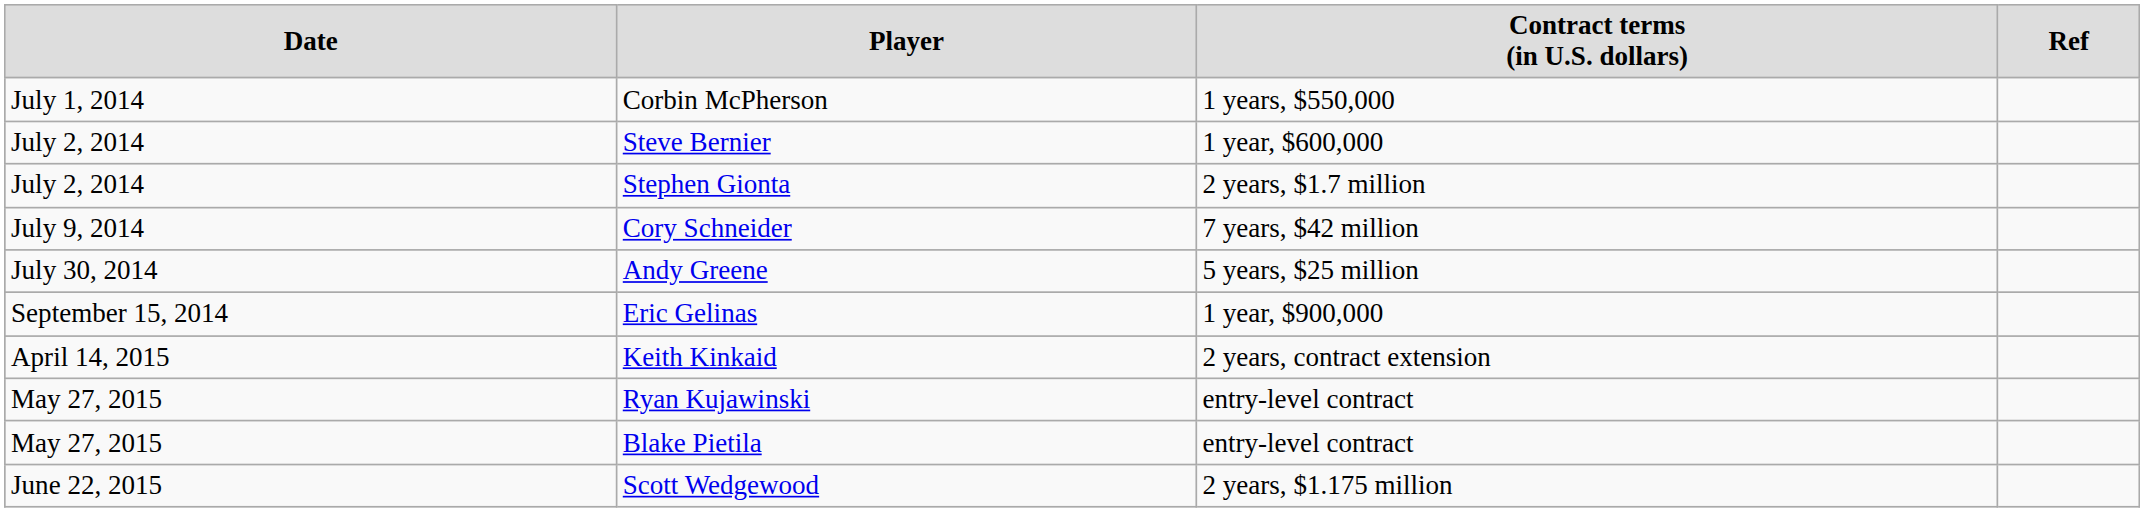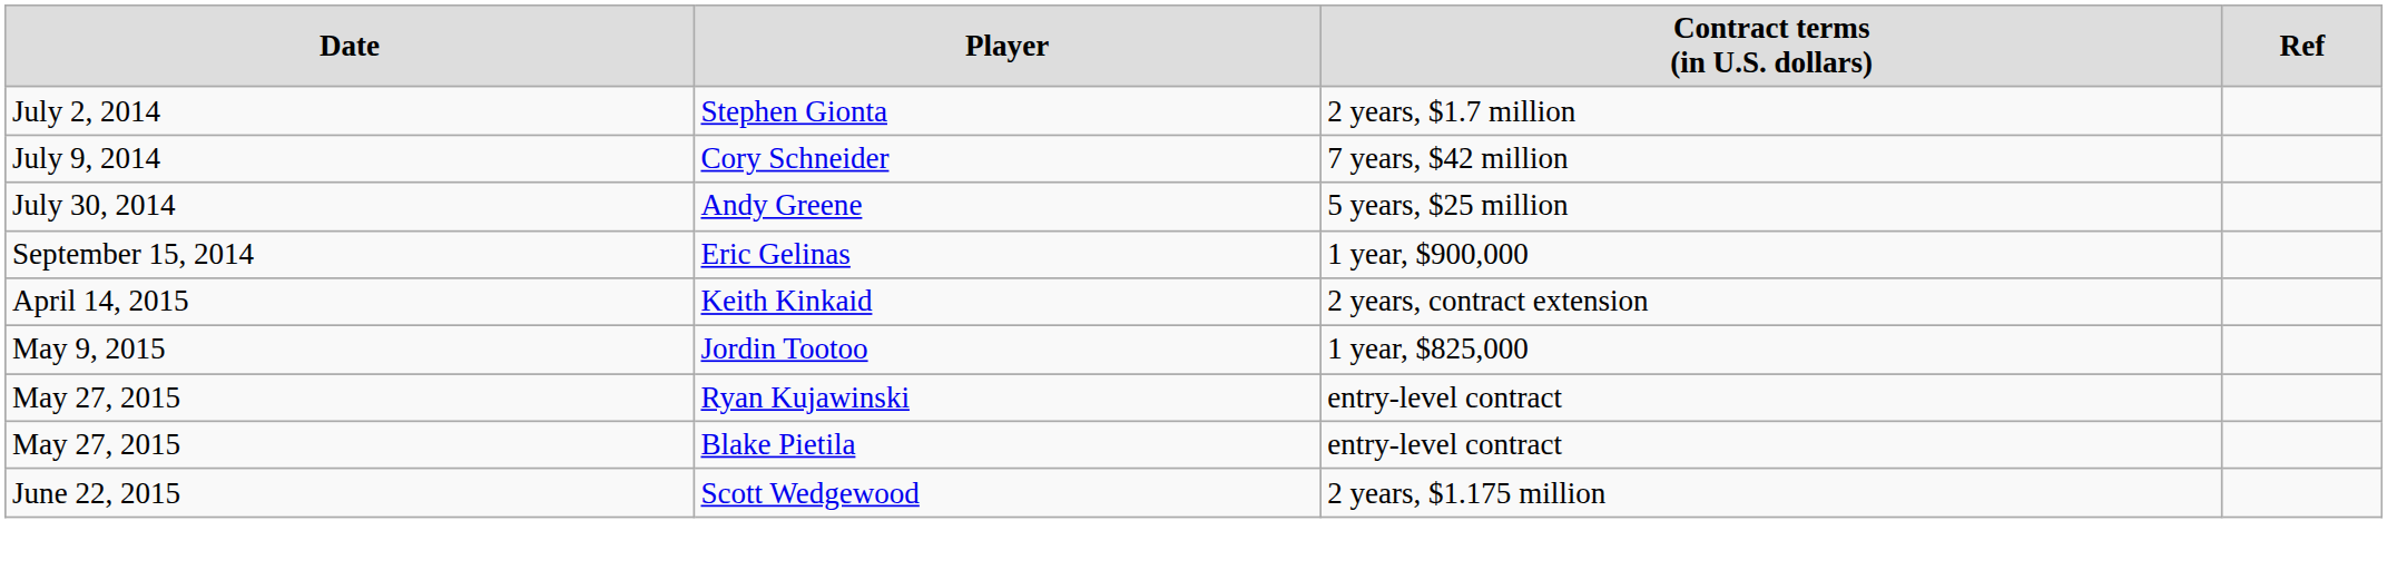- row: July 1, 2014 | Corbin McPherson | 1 years, $550,000
- row: July 2, 2014 | Steve Bernier | 1 year, $600,000
+ row: May 9, 2015 | Jordin Tootoo | 1 year, $825,000
